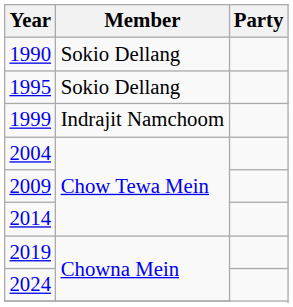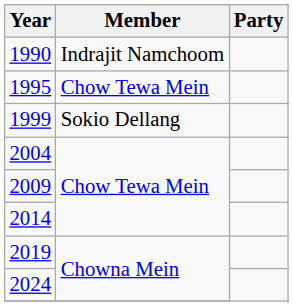1990 | Member: Sokio Dellang -> Indrajit Namchoom
1995 | Member: Sokio Dellang -> Chow Tewa Mein
1999 | Member: Indrajit Namchoom -> Sokio Dellang
